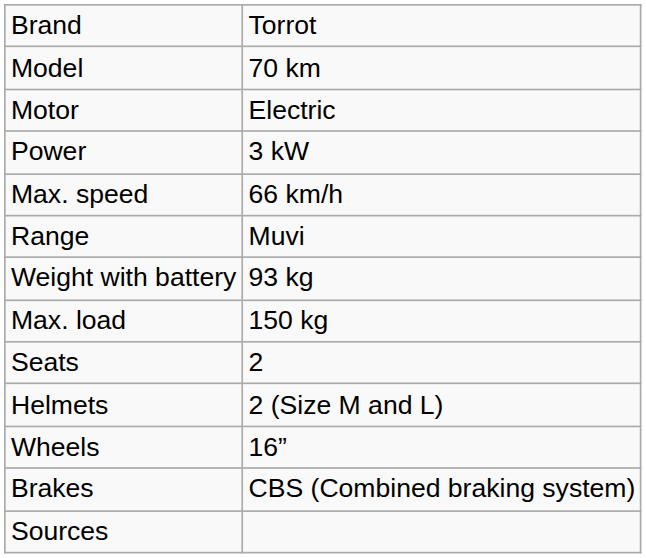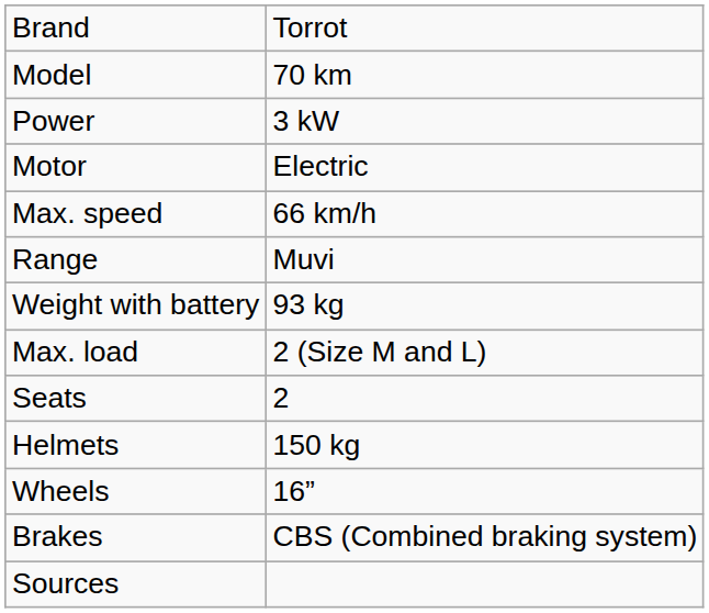rows swapped: Motor <-> Power
Max. load | column 2: 150 kg -> 2 (Size M and L)
Helmets | column 2: 2 (Size M and L) -> 150 kg
